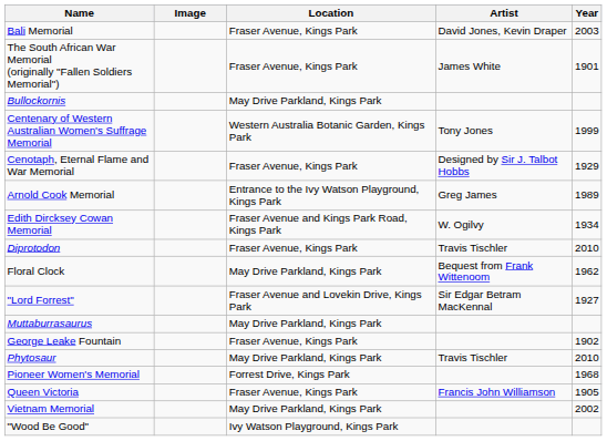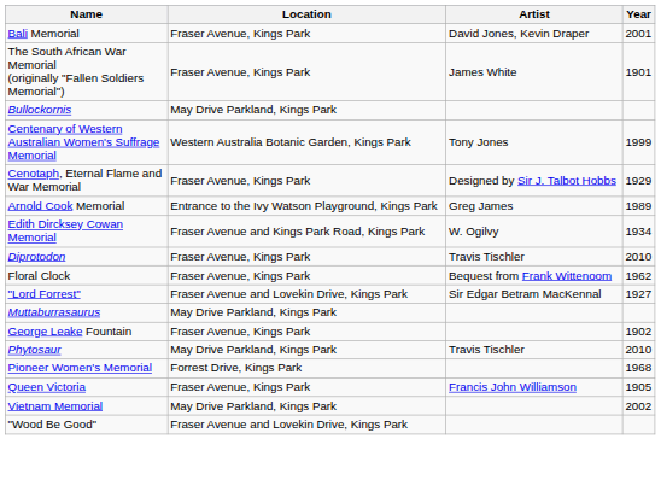- column: Image
Bali Memorial | Year: 2003 -> 2001
Floral Clock | Location: May Drive Parkland, Kings Park -> Fraser Avenue, Kings Park
"Wood Be Good" | Location: Ivy Watson Playground, Kings Park -> Fraser Avenue and Lovekin Drive, Kings Park
